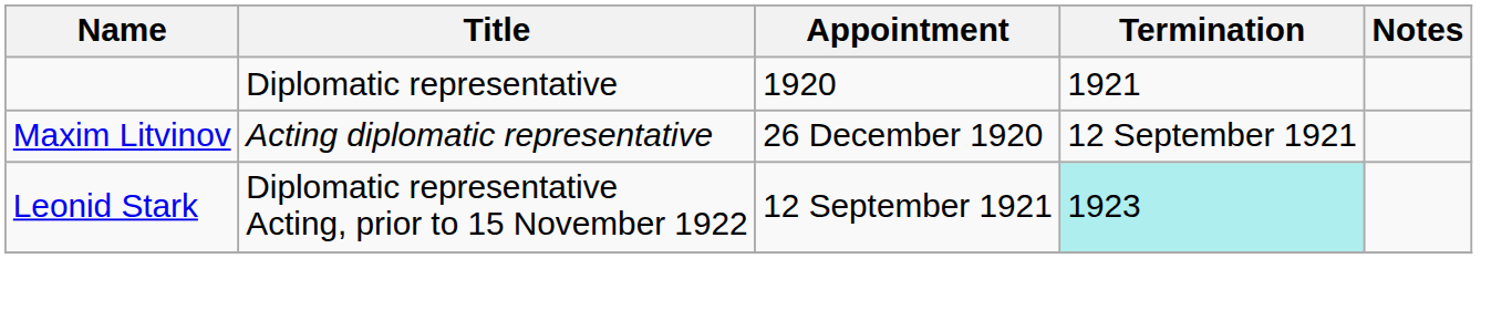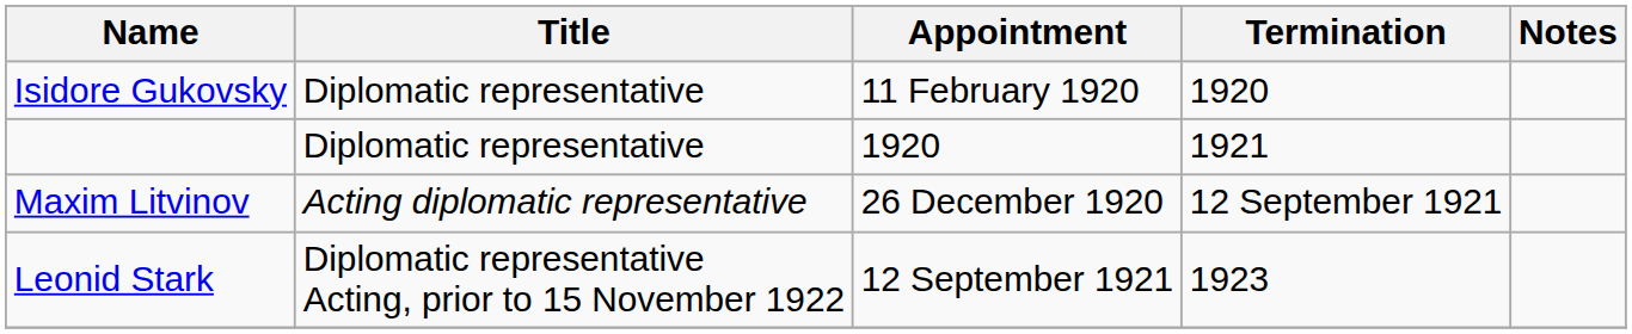+ row: Isidore Gukovsky | Diplomatic representative | 11 February 1920 | 1920
Leonid Stark | Termination: paleturquoise background -> no background
